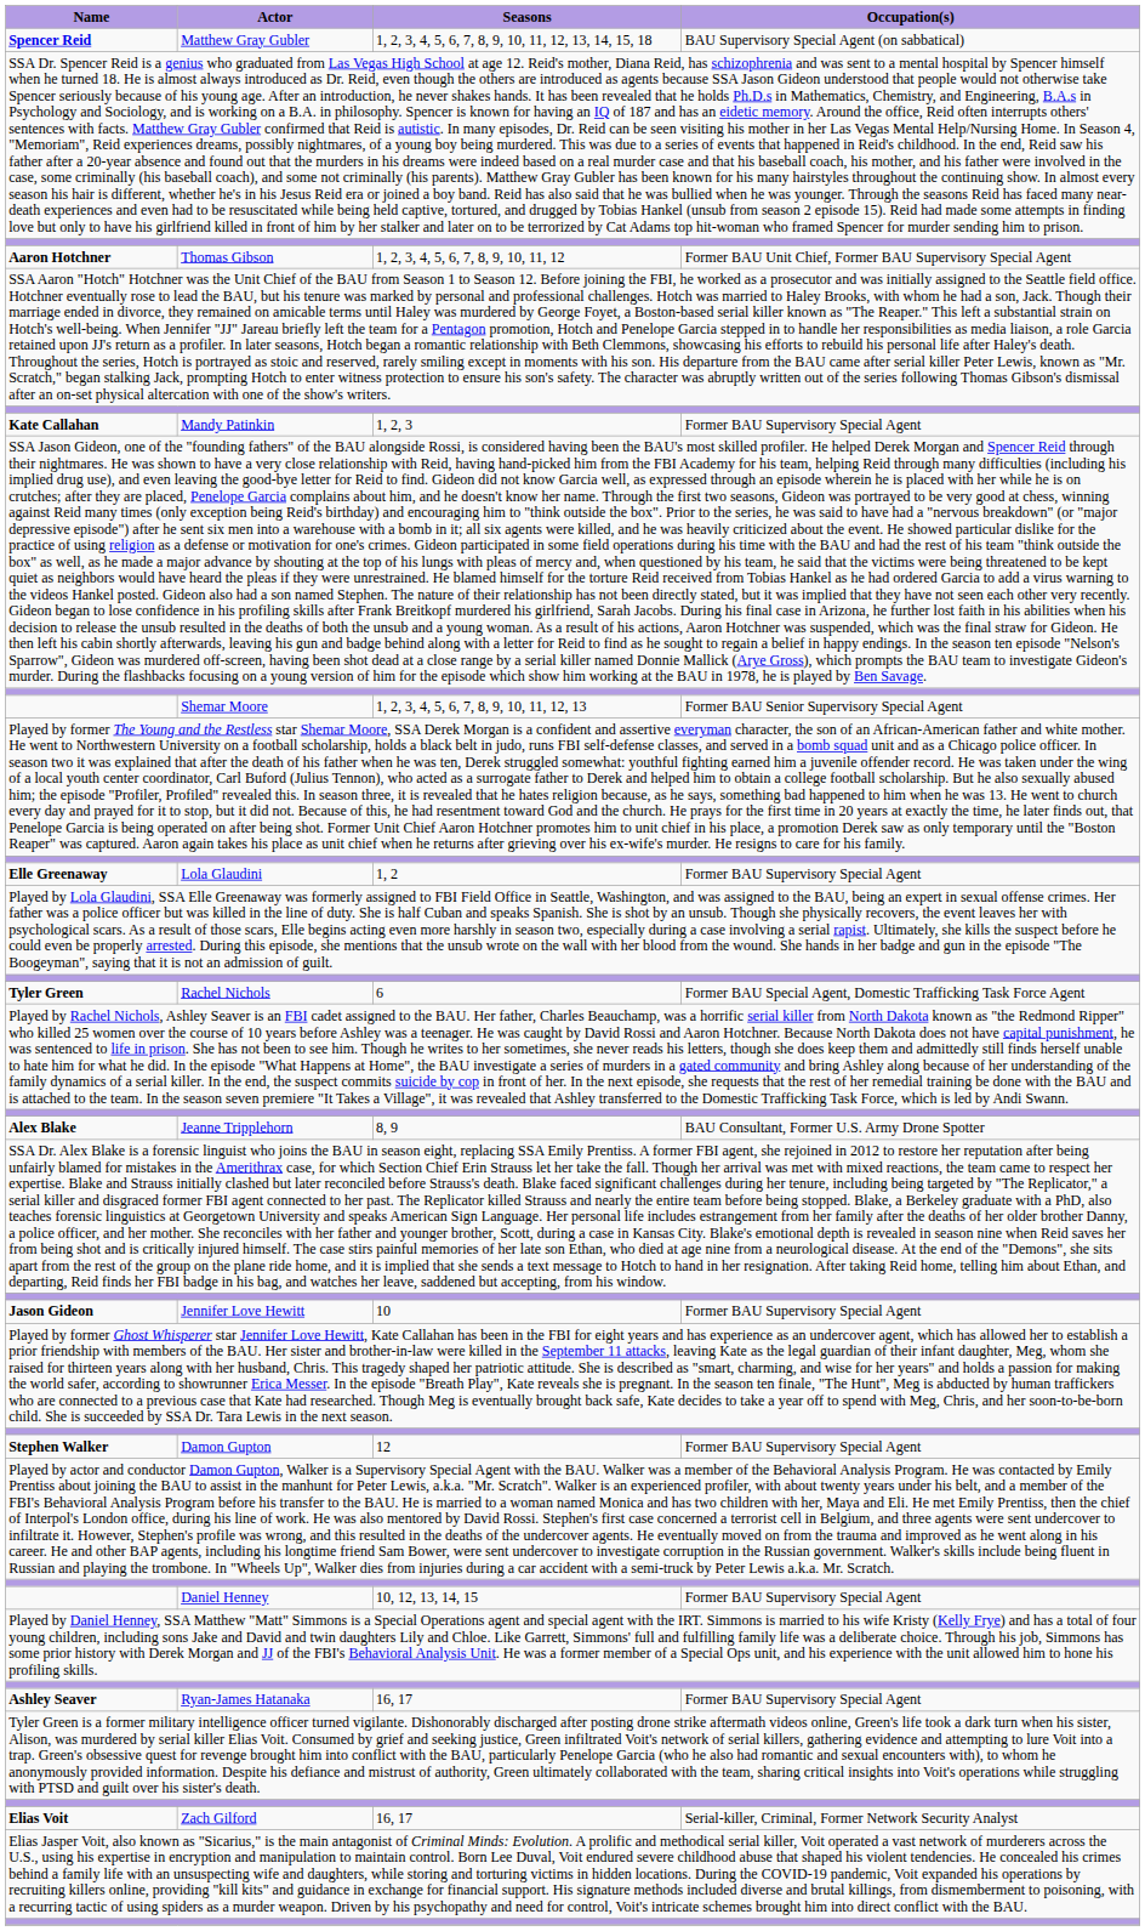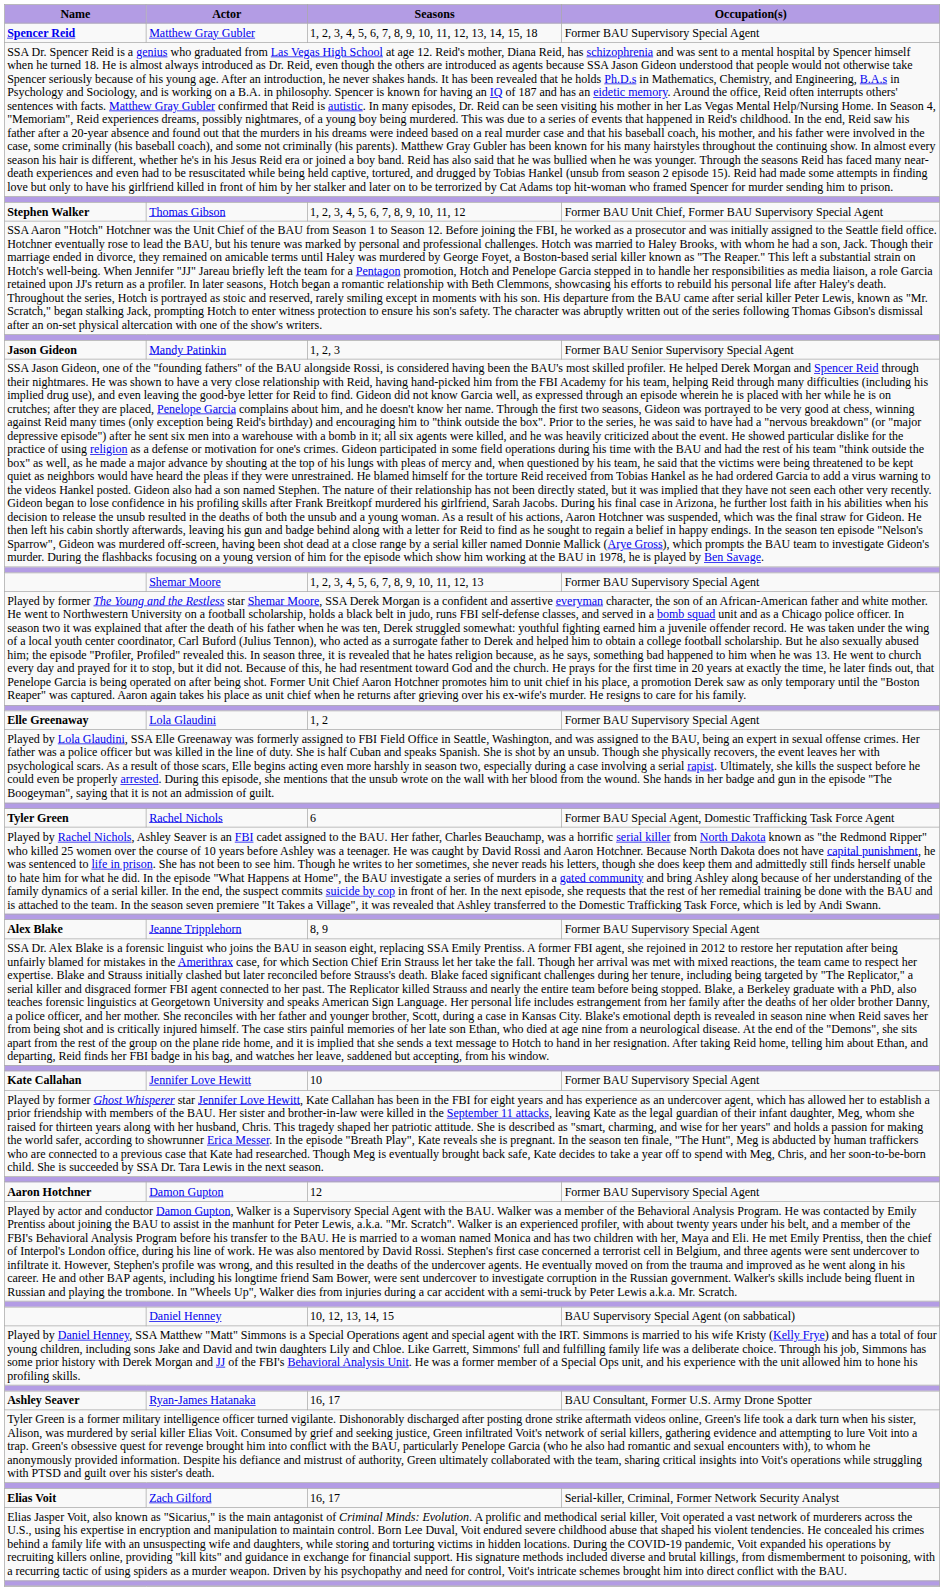Matthew Gray Gubler | Occupation(s): BAU Supervisory Special Agent (on sabbatical) -> Former BAU Supervisory Special Agent
Thomas Gibson | Name: Aaron Hotchner -> Stephen Walker
Mandy Patinkin | Name: Kate Callahan -> Jason Gideon
Mandy Patinkin | Occupation(s): Former BAU Supervisory Special Agent -> Former BAU Senior Supervisory Special Agent
Shemar Moore | Occupation(s): Former BAU Senior Supervisory Special Agent -> Former BAU Supervisory Special Agent
Jeanne Tripplehorn | Occupation(s): BAU Consultant, Former U.S. Army Drone Spotter -> Former BAU Supervisory Special Agent
Jennifer Love Hewitt | Name: Jason Gideon -> Kate Callahan
Damon Gupton | Name: Stephen Walker -> Aaron Hotchner
Daniel Henney | Occupation(s): Former BAU Supervisory Special Agent -> BAU Supervisory Special Agent (on sabbatical)
Ryan-James Hatanaka | Occupation(s): Former BAU Supervisory Special Agent -> BAU Consultant, Former U.S. Army Drone Spotter
